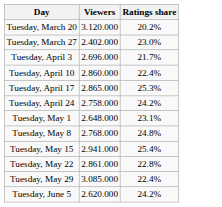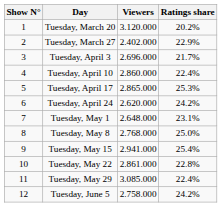+ column: Show N° | 1 | 2 | 3 | 4 | 5 | 6 | 7 | 8 | 9 | 10 | 11 | 12
Tuesday, March 27 | Ratings share: 23.0% -> 22.9%
Tuesday, April 24 | Viewers: 2.758.000 -> 2.620.000
Tuesday, May 8 | Ratings share: 24.8% -> 25.0%
Tuesday, June 5 | Viewers: 2.620.000 -> 2.758.000
